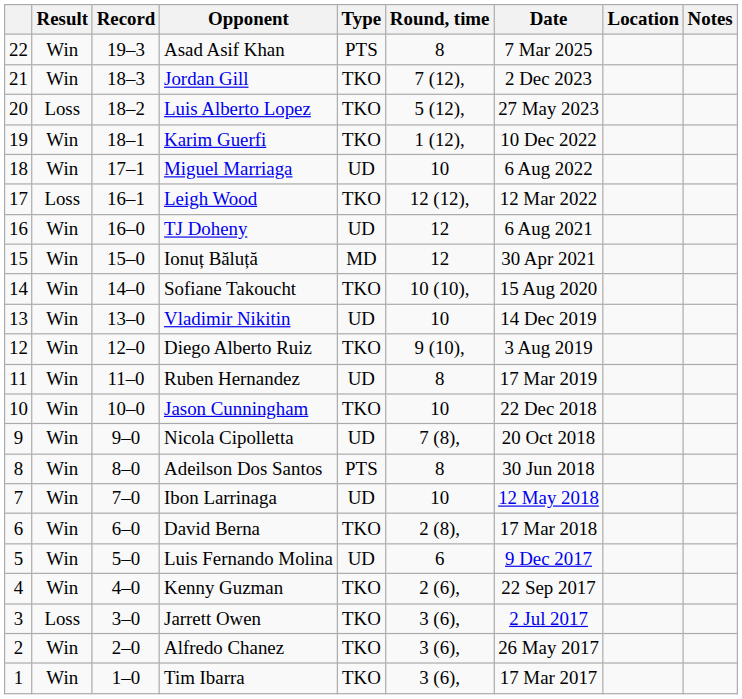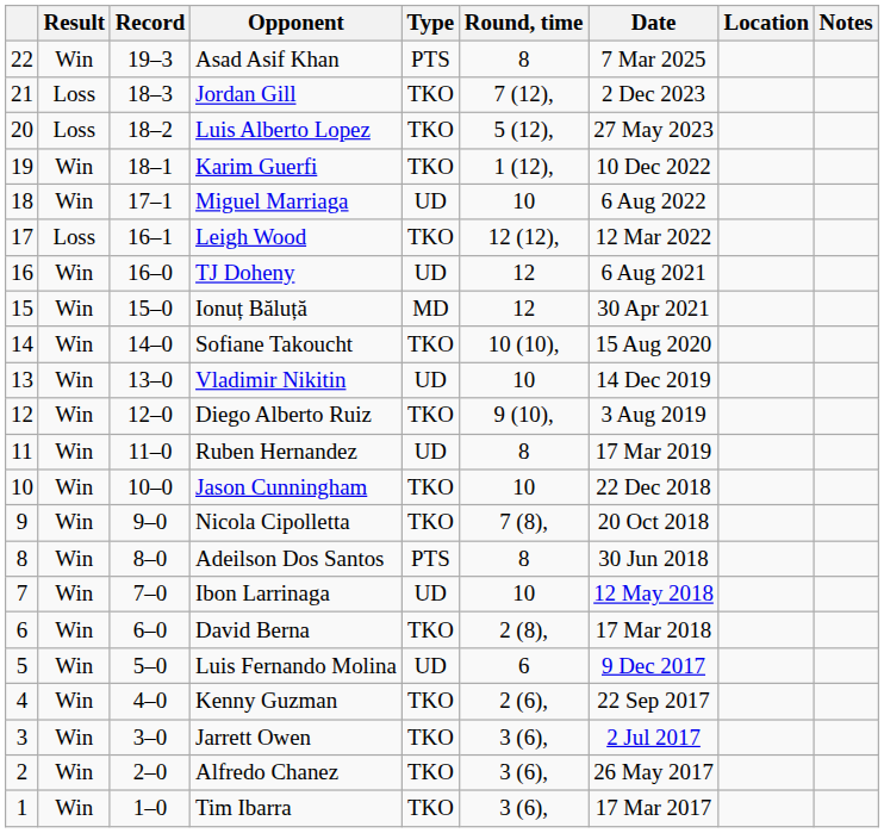Jordan Gill | Result: Win -> Loss
Nicola Cipolletta | Type: UD -> TKO
Jarrett Owen | Result: Loss -> Win
